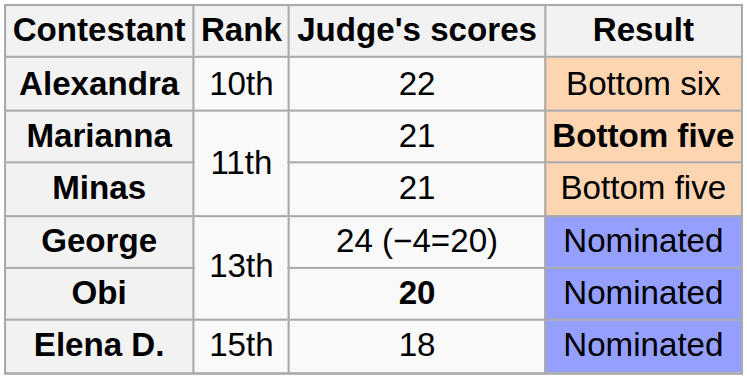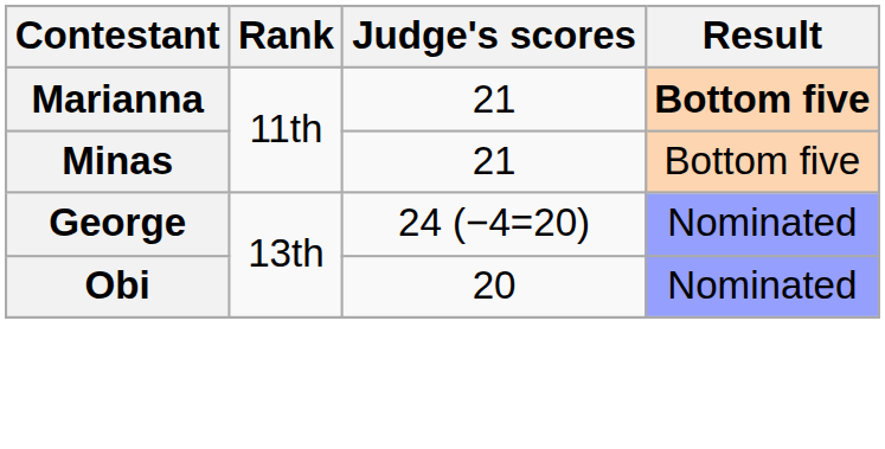- row: Alexandra | 10th | 22 | Bottom six
Obi | Judge's scores: bold -> normal
- row: Elena D. | 15th | 18 | Nominated
